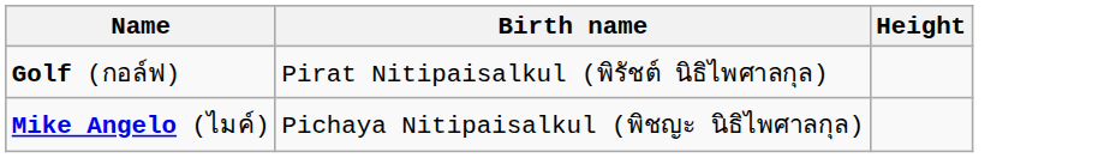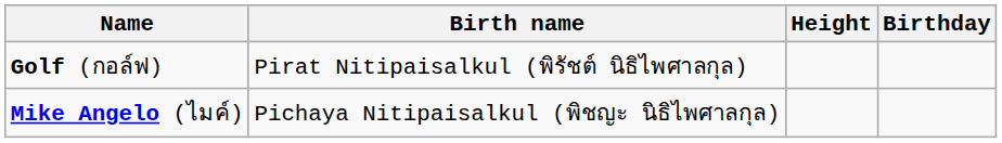+ column: Birthday
